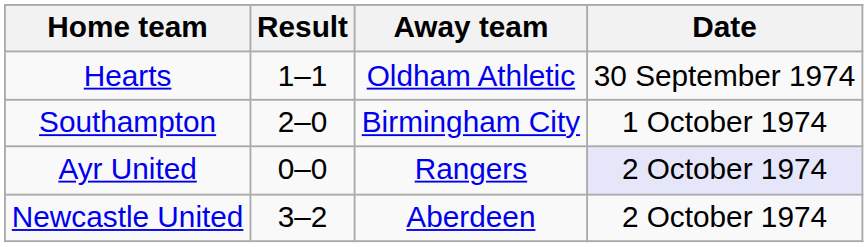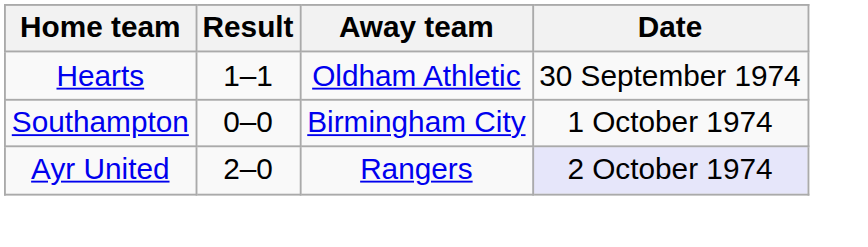Southampton | Result: 2–0 -> 0–0
Ayr United | Result: 0–0 -> 2–0
- row: Newcastle United | 3–2 | Aberdeen | 2 October 1974
